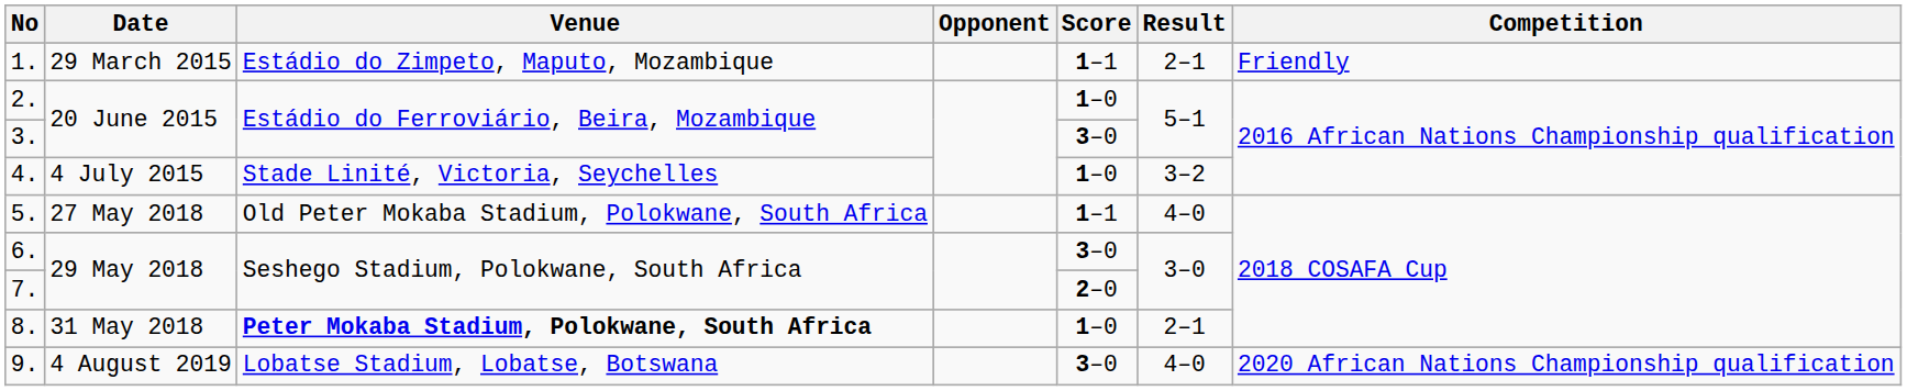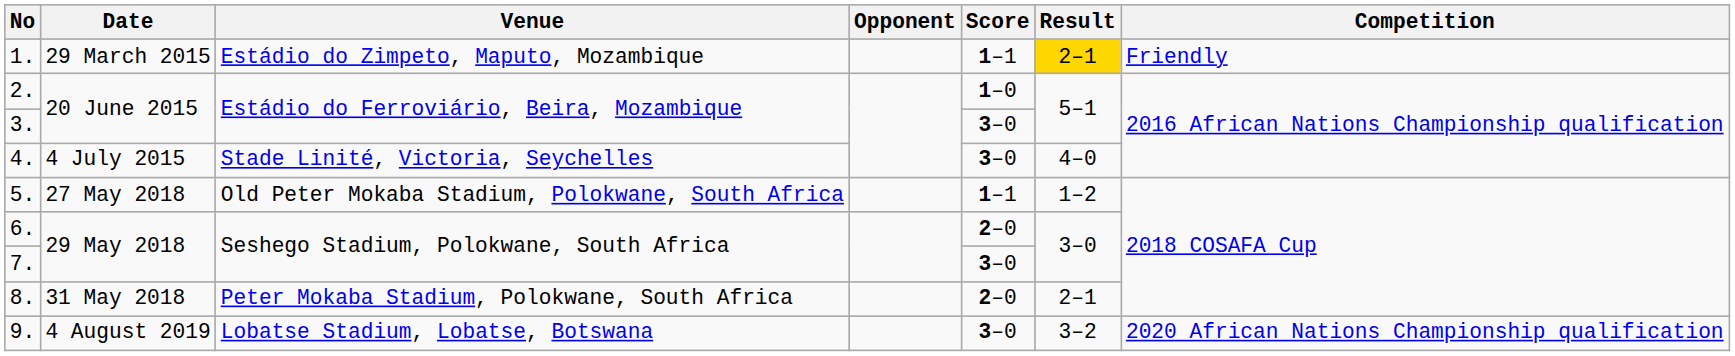1. | Result: no background -> gold background
4. | Score: 1–0 -> 3–0
4. | Result: 3–2 -> 4–0
5. | Result: 4–0 -> 1–2
6. | Score: 3–0 -> 2–0
7. | Score: 2–0 -> 3–0
8. | Venue: bold -> normal
8. | Score: 1–0 -> 2–0
9. | Result: 4–0 -> 3–2
